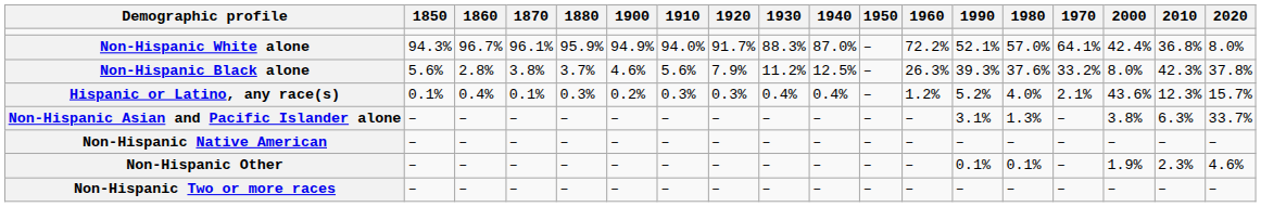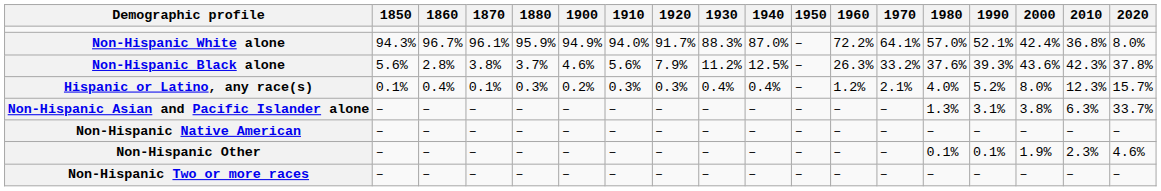columns swapped: 1970 <-> 1990
Non-Hispanic Black alone | 2000: 8.0% -> 43.6%
Hispanic or Latino, any race(s) | 2000: 43.6% -> 8.0%
